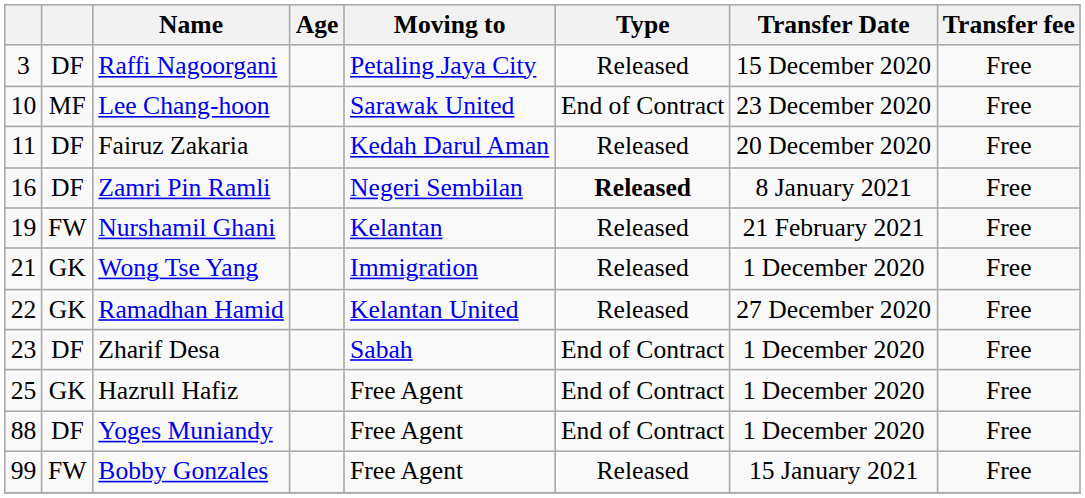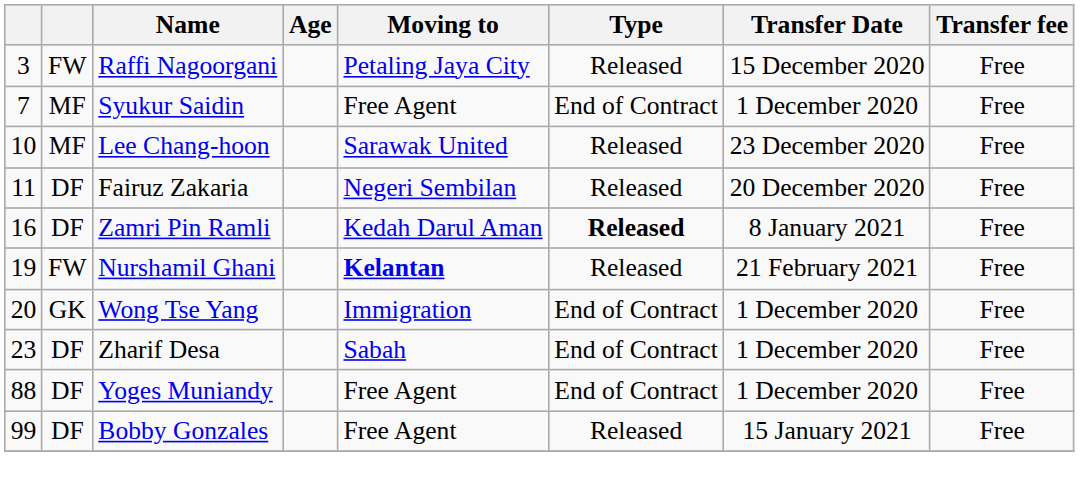Raffi Nagoorgani | column 2: DF -> FW
+ row: 7 | MF | Syukur Saidin | Free Agent | End of Contract | 1 December 2020 | Free
Lee Chang-hoon | Type: End of Contract -> Released
Fairuz Zakaria | Moving to: Kedah Darul Aman -> Negeri Sembilan
Zamri Pin Ramli | Moving to: Negeri Sembilan -> Kedah Darul Aman
Nurshamil Ghani | Moving to: normal -> bold
Wong Tse Yang | column 1: 21 -> 20
Wong Tse Yang | Type: Released -> End of Contract
- row: 22 | GK | Ramadhan Hamid | Kelantan United | Released | 27 December 2020 | Free
- row: 25 | GK | Hazrull Hafiz | Free Agent | End of Contract | 1 December 2020 | Free
Bobby Gonzales | column 2: FW -> DF
